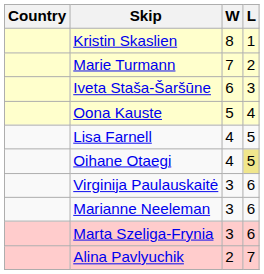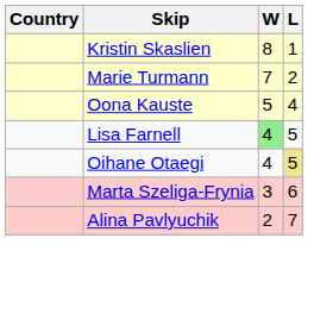- row: Iveta Staša-Šaršūne | 6 | 3
Lisa Farnell | W: no background -> lightgreen background
- row: Virginija Paulauskaitė | 3 | 6
- row: Marianne Neeleman | 3 | 6
